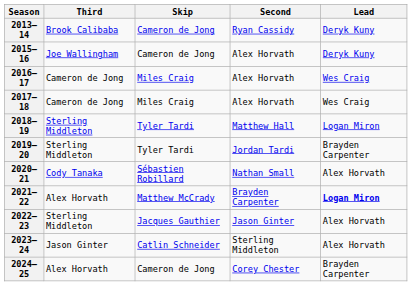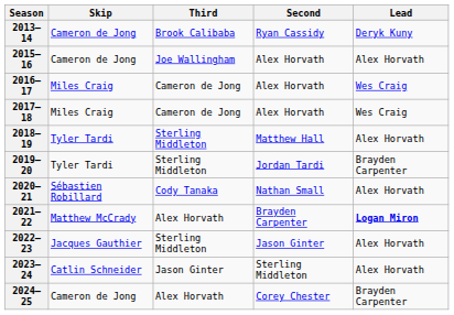columns swapped: Skip <-> Third
2015–16 | Lead: Deryk Kuny -> Alex Horvath
2018–19 | Lead: Logan Miron -> Alex Horvath
